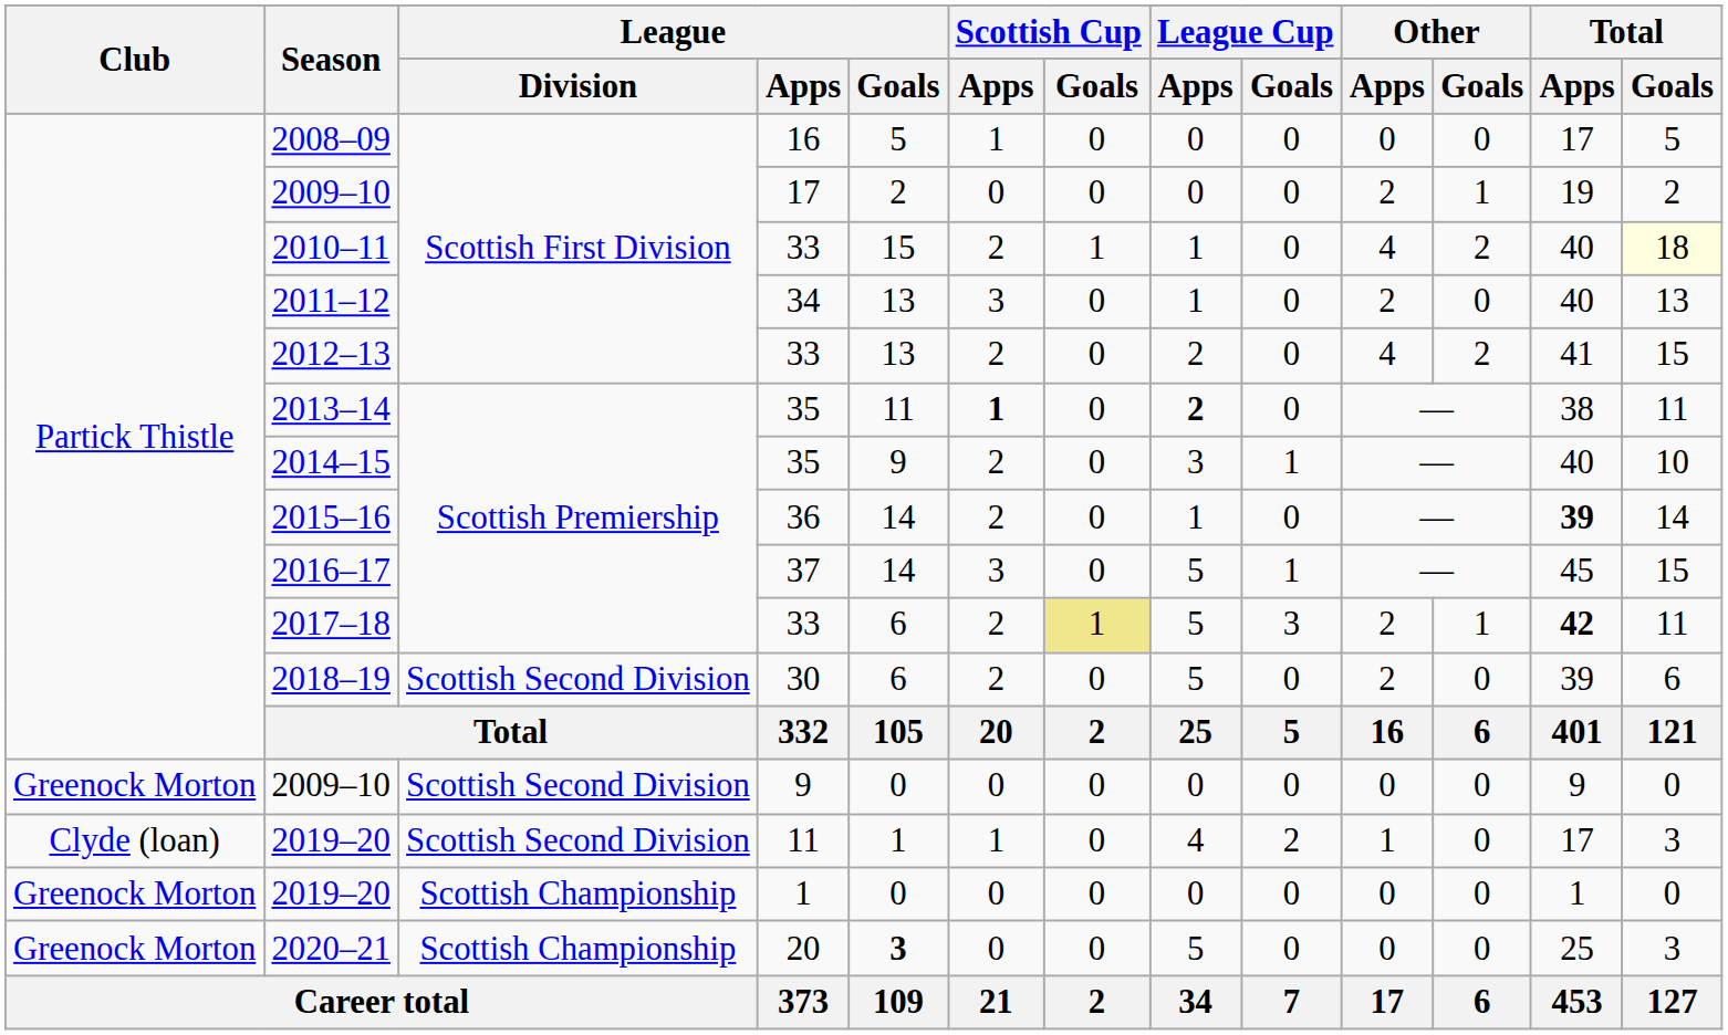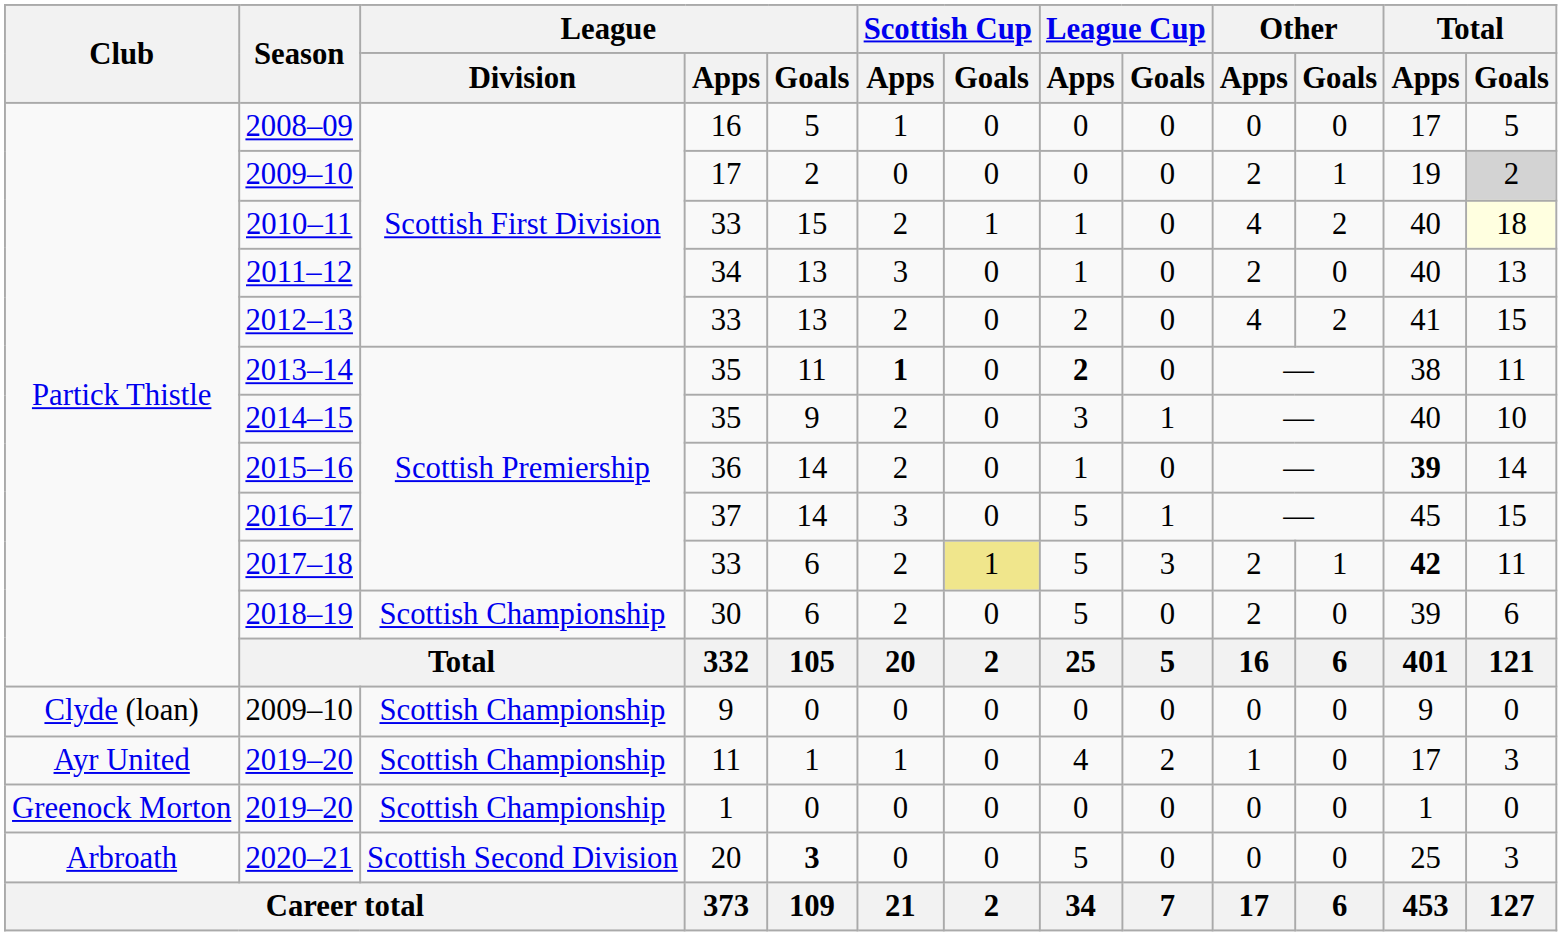2009–10 / 17 | Total / Goals: no background -> lightgrey background
2018–19 | League / Division: Scottish Second Division -> Scottish Championship
2009–10 / 9 | Club: Greenock Morton -> Clyde (loan)
2009–10 / 9 | League / Division: Scottish Second Division -> Scottish Championship
2019–20 / 11 | Club: Clyde (loan) -> Ayr United
2019–20 / 11 | League / Division: Scottish Second Division -> Scottish Championship
2020–21 | Club: Greenock Morton -> Arbroath
2020–21 | League / Division: Scottish Championship -> Scottish Second Division
